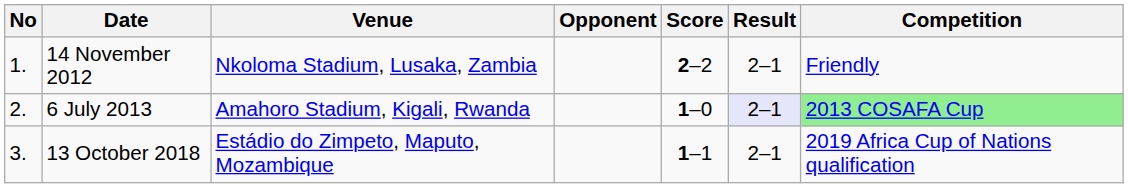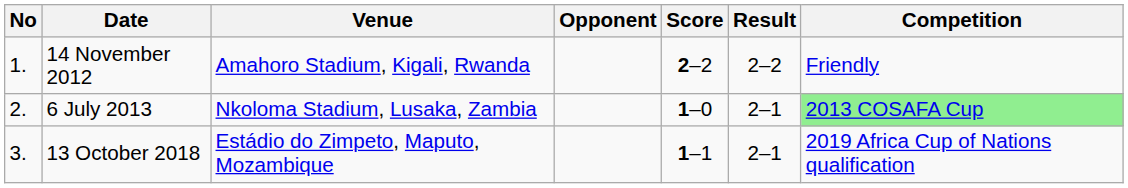14 November 2012 | Venue: Nkoloma Stadium, Lusaka, Zambia -> Amahoro Stadium, Kigali, Rwanda
14 November 2012 | Result: 2–1 -> 2–2
6 July 2013 | Venue: Amahoro Stadium, Kigali, Rwanda -> Nkoloma Stadium, Lusaka, Zambia
6 July 2013 | Result: lavender background -> no background
